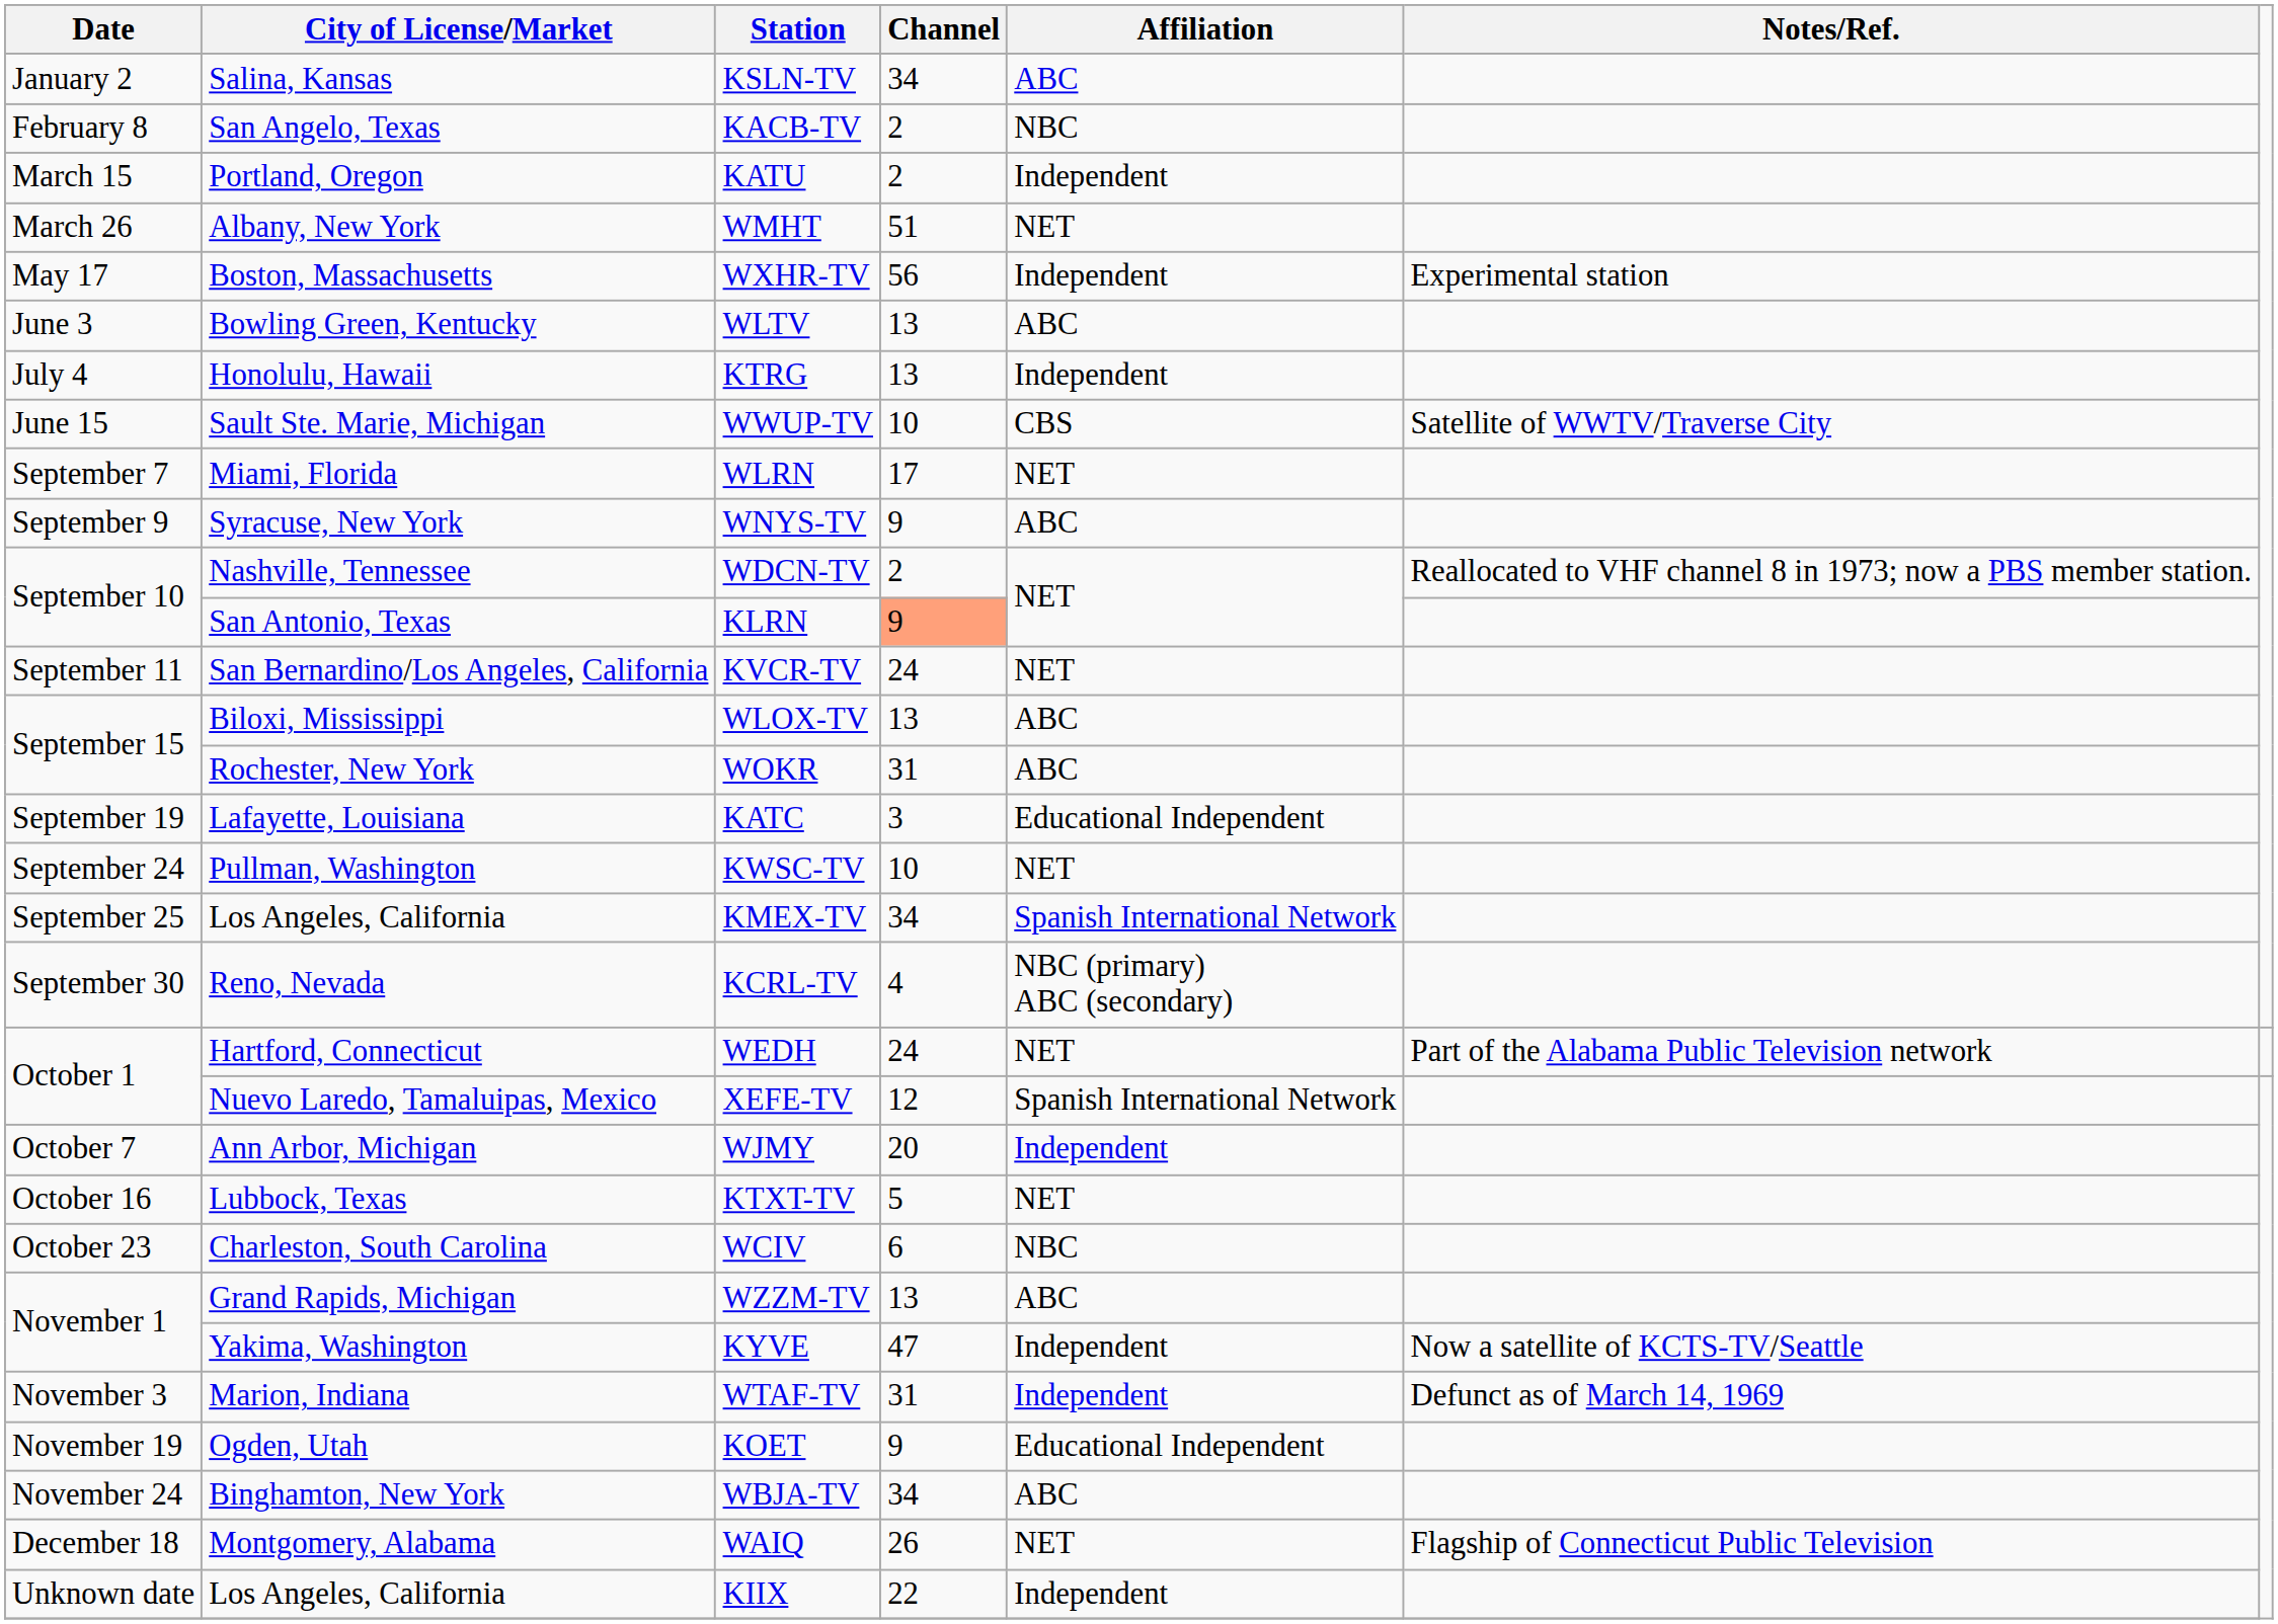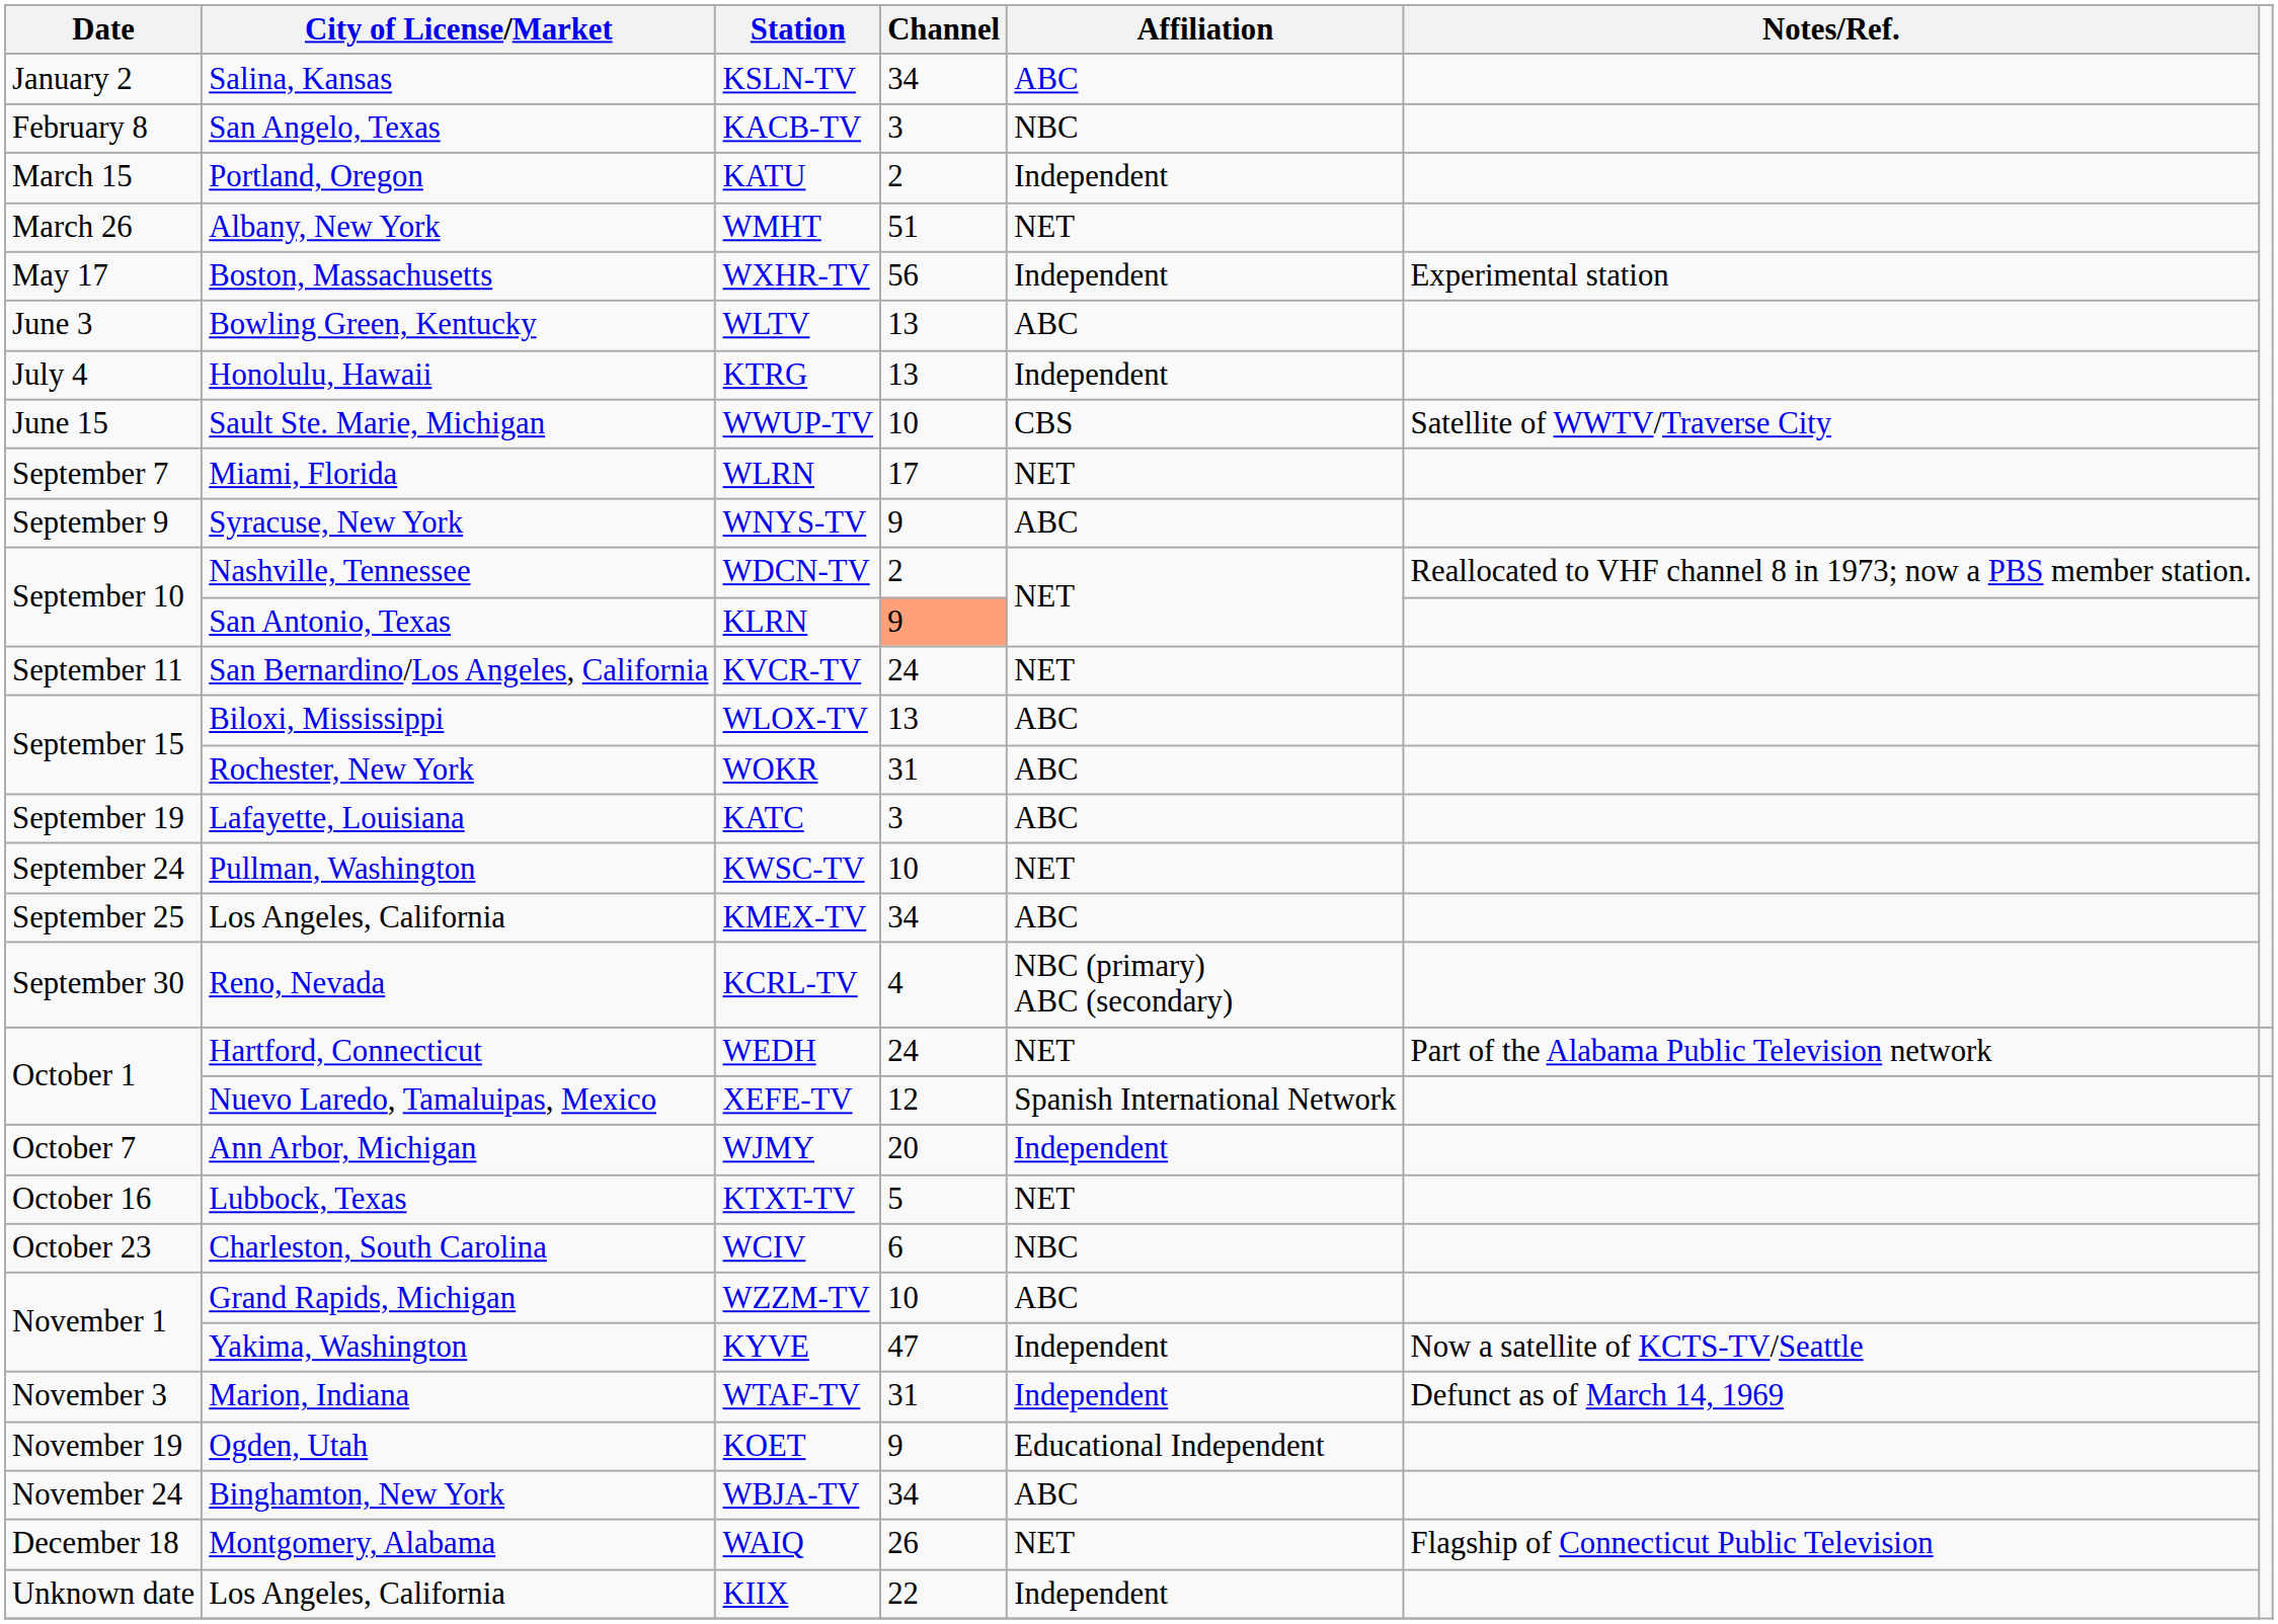KACB-TV | Channel: 2 -> 3
KATC | Affiliation: Educational Independent -> ABC
KMEX-TV | Affiliation: Spanish International Network -> ABC
WZZM-TV | Channel: 13 -> 10
